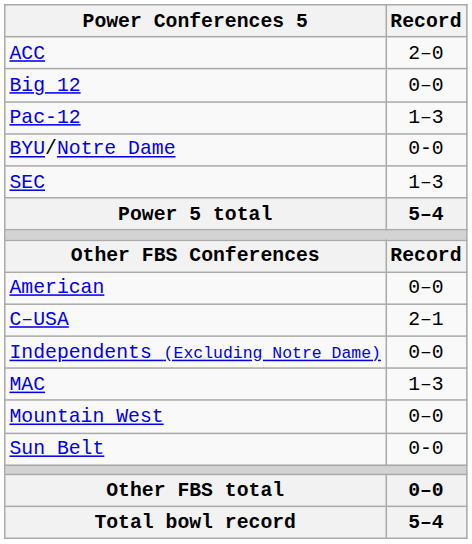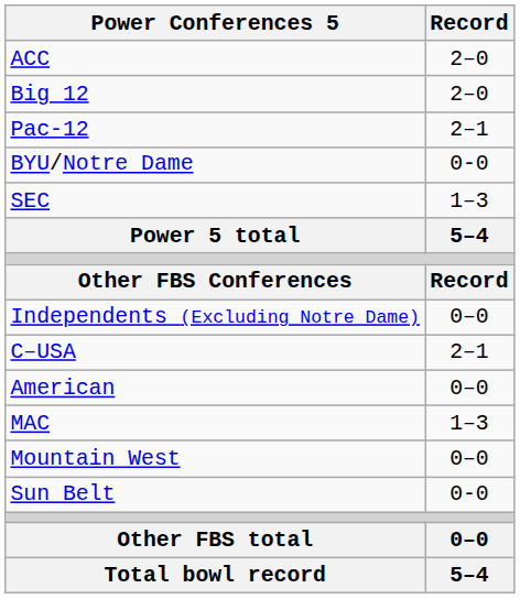Big 12 | Record: 0–0 -> 2–0
Pac-12 | Record: 1–3 -> 2–1
rows swapped: American <-> Independents (Excluding Notre Dame)
